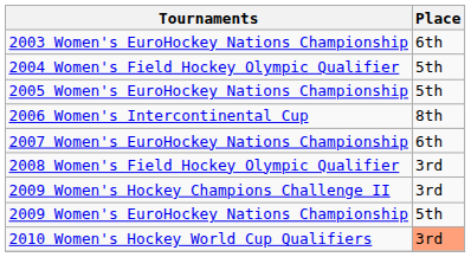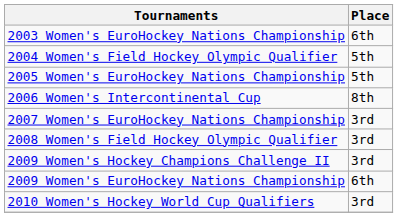2007 Women's EuroHockey Nations Championship | Place: 6th -> 3rd
2009 Women's EuroHockey Nations Championship | Place: 5th -> 6th
2010 Women's Hockey World Cup Qualifiers | Place: lightsalmon background -> no background
